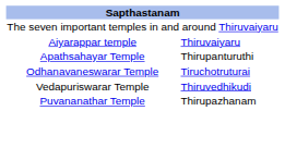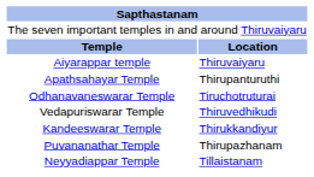+ row: Temple | Location
+ row: Kandeeswarar Temple | Thirukkandiyur
+ row: Neyyadiappar Temple | Tillaistanam
